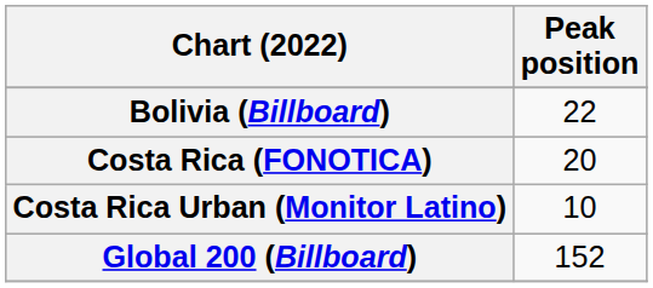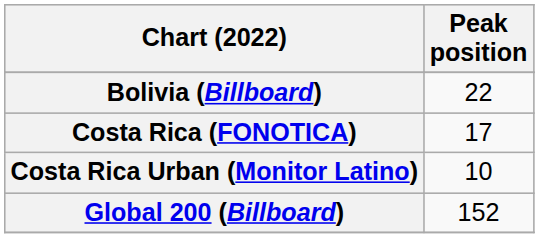Costa Rica (FONOTICA) | Peak position: 20 -> 17
